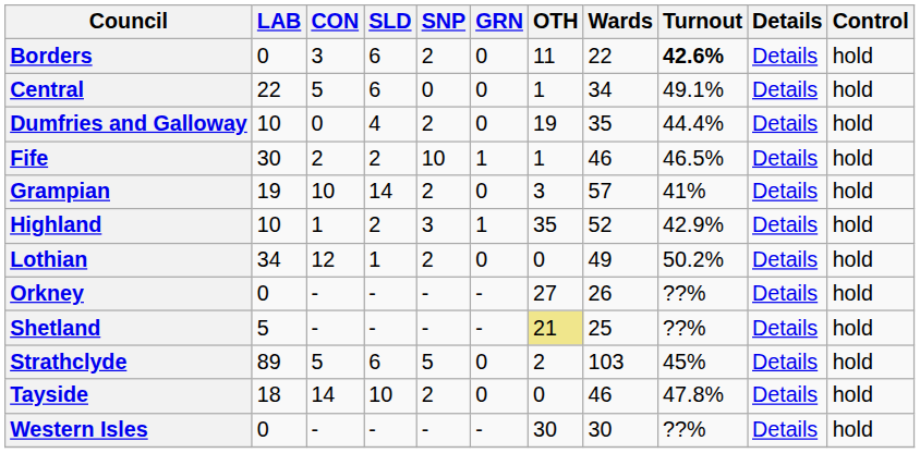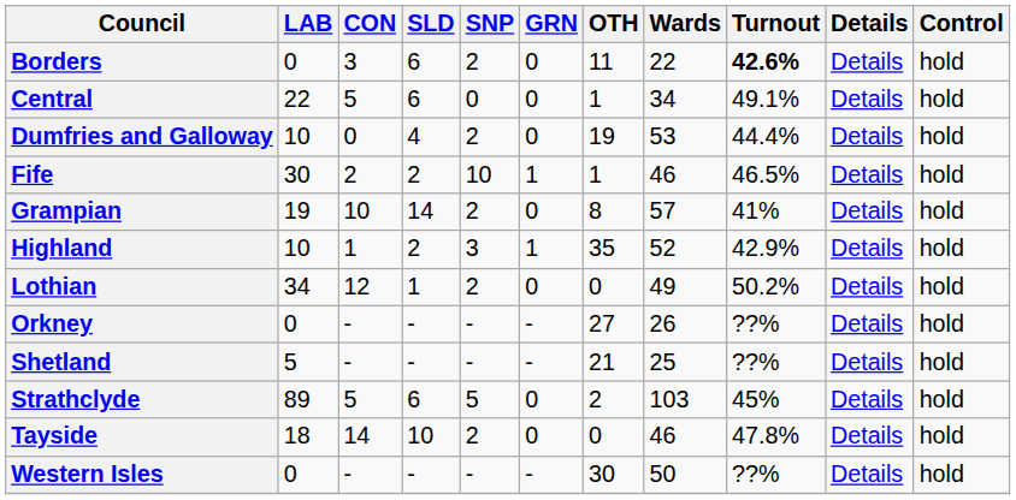Dumfries and Galloway | Wards: 35 -> 53
Grampian | OTH: 3 -> 8
Shetland | OTH: khaki background -> no background
Western Isles | Wards: 30 -> 50
